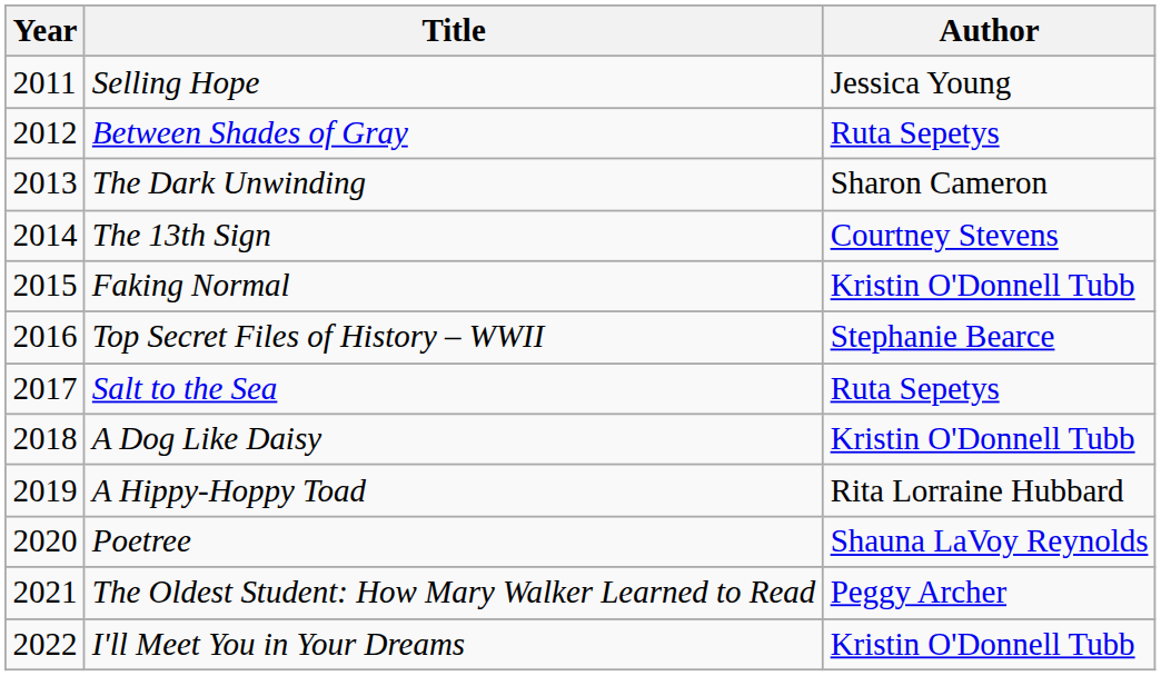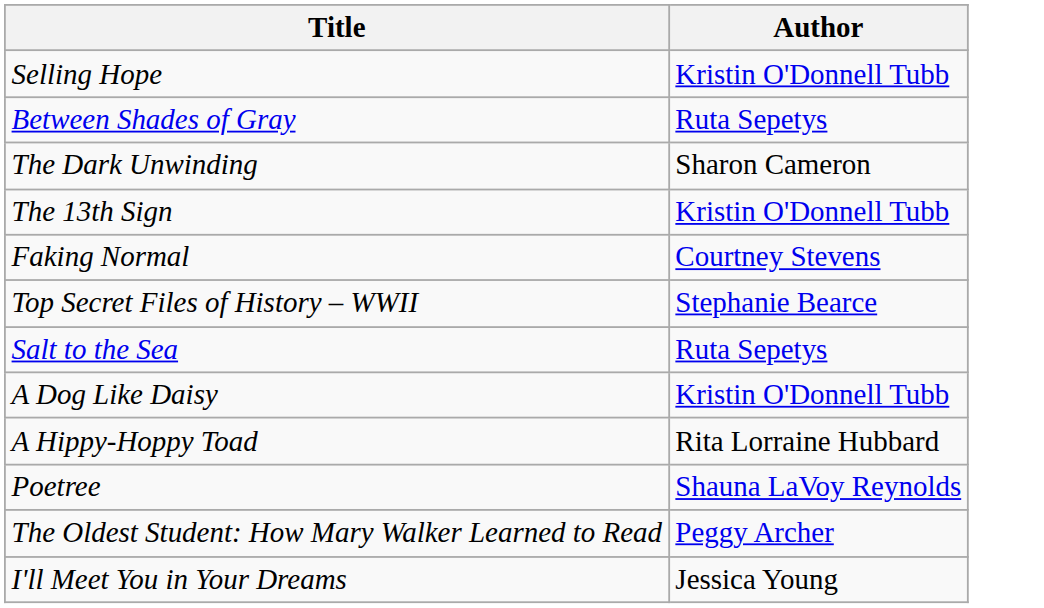- column: Year | 2011 | 2012 | 2013 | 2014 | 2015 | 2016 | 2017 | 2018 | 2019 | 2020 | 2021 | 2022
Selling Hope | Author: Jessica Young -> Kristin O'Donnell Tubb
The 13th Sign | Author: Courtney Stevens -> Kristin O'Donnell Tubb
Faking Normal | Author: Kristin O'Donnell Tubb -> Courtney Stevens
I'll Meet You in Your Dreams | Author: Kristin O'Donnell Tubb -> Jessica Young
